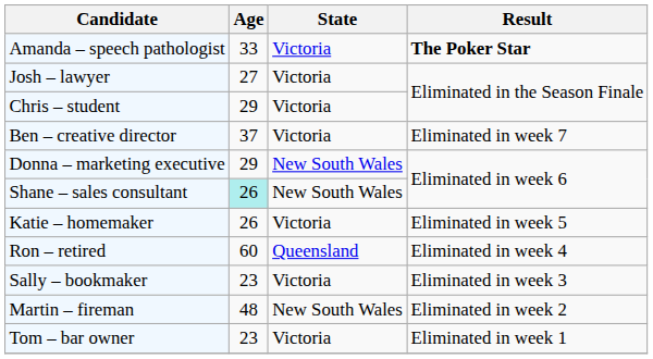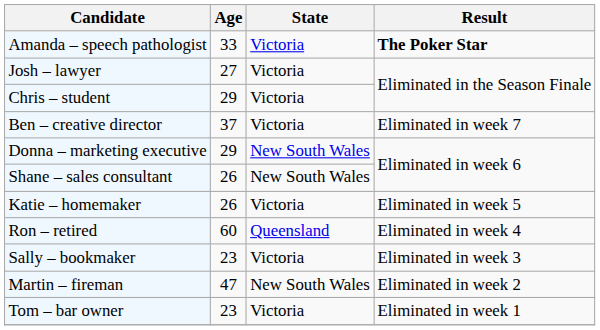Shane – sales consultant | Age: paleturquoise background -> no background
Martin – fireman | Age: 48 -> 47
